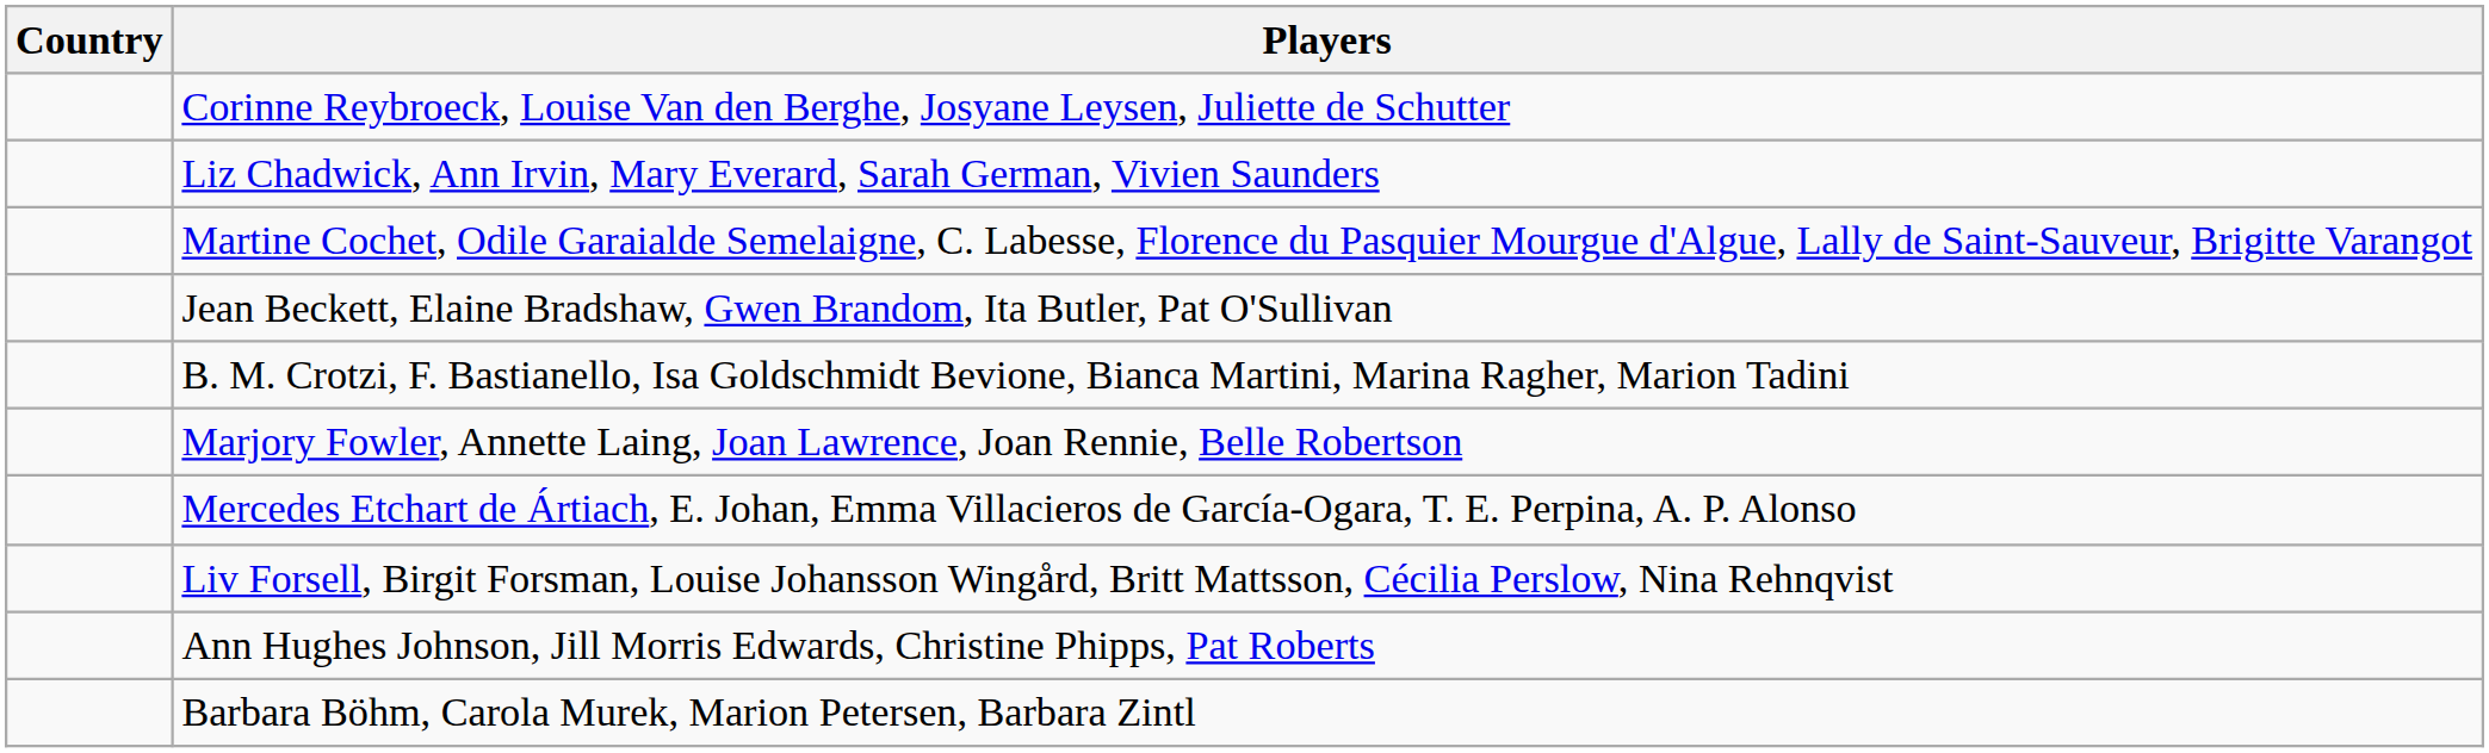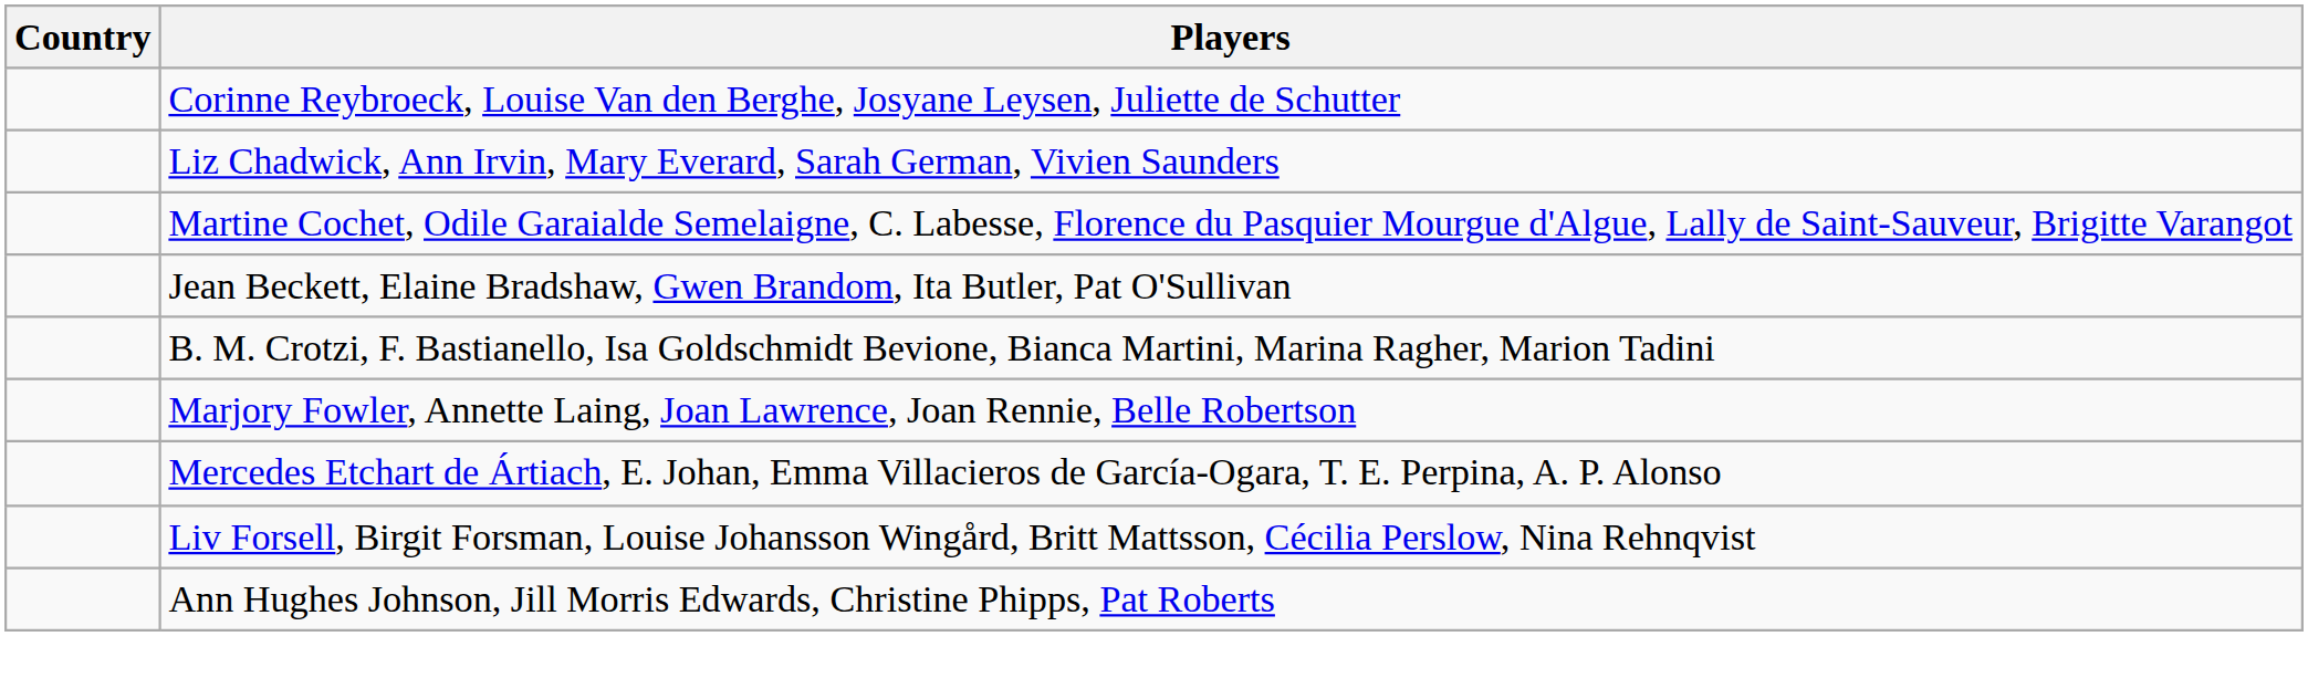- row: Barbara Böhm, Carola Murek, Marion Petersen, Barbara Zintl
